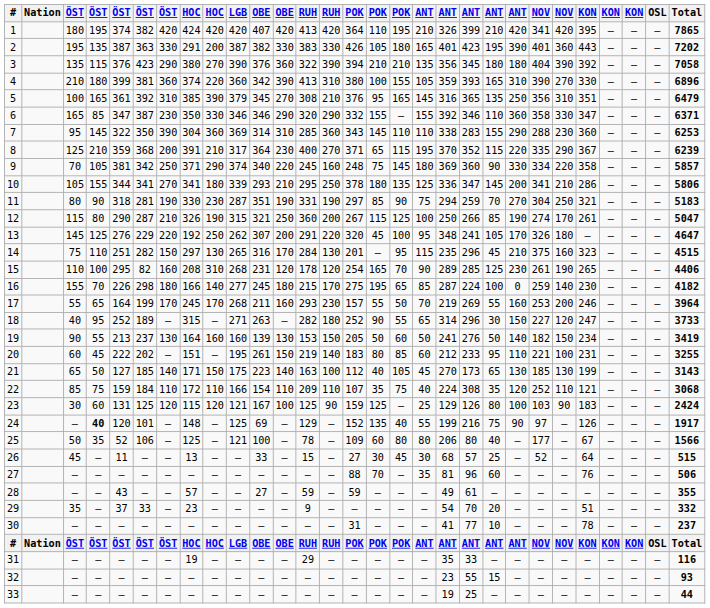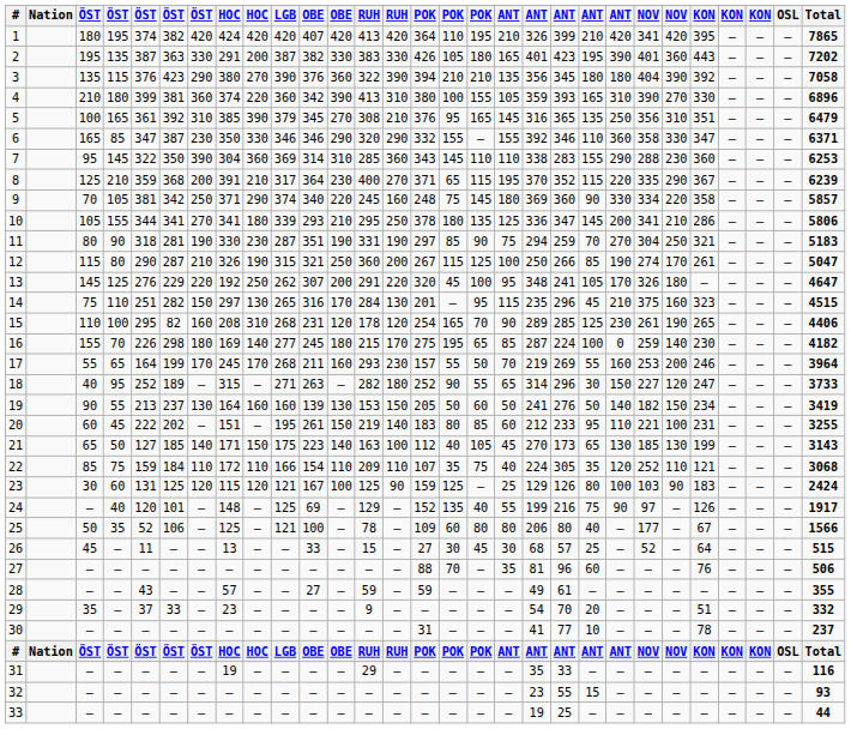16 | column 8: 166 -> 169
22 | column 20: 308 -> 305
24 | column 4: bold -> normal
